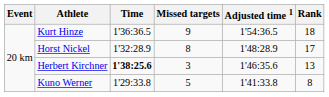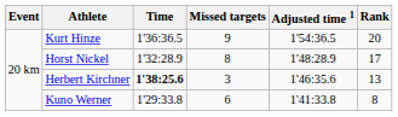Kurt Hinze | Rank: 18 -> 20
Kuno Werner | Missed targets: 5 -> 6
